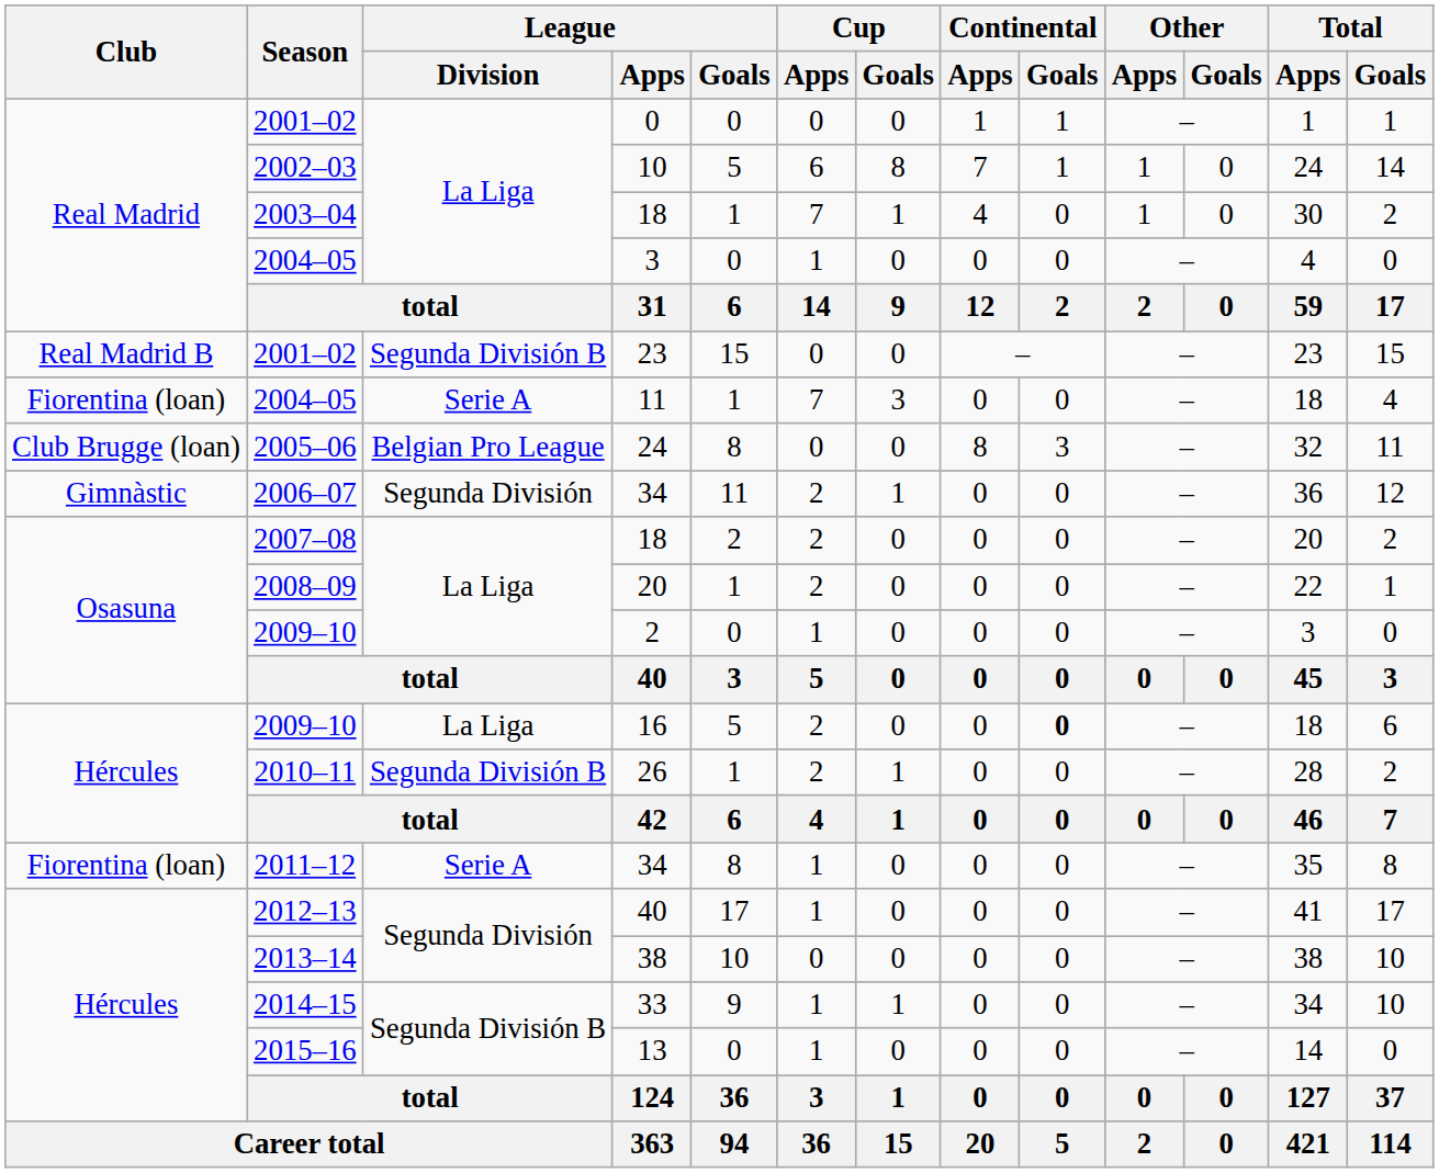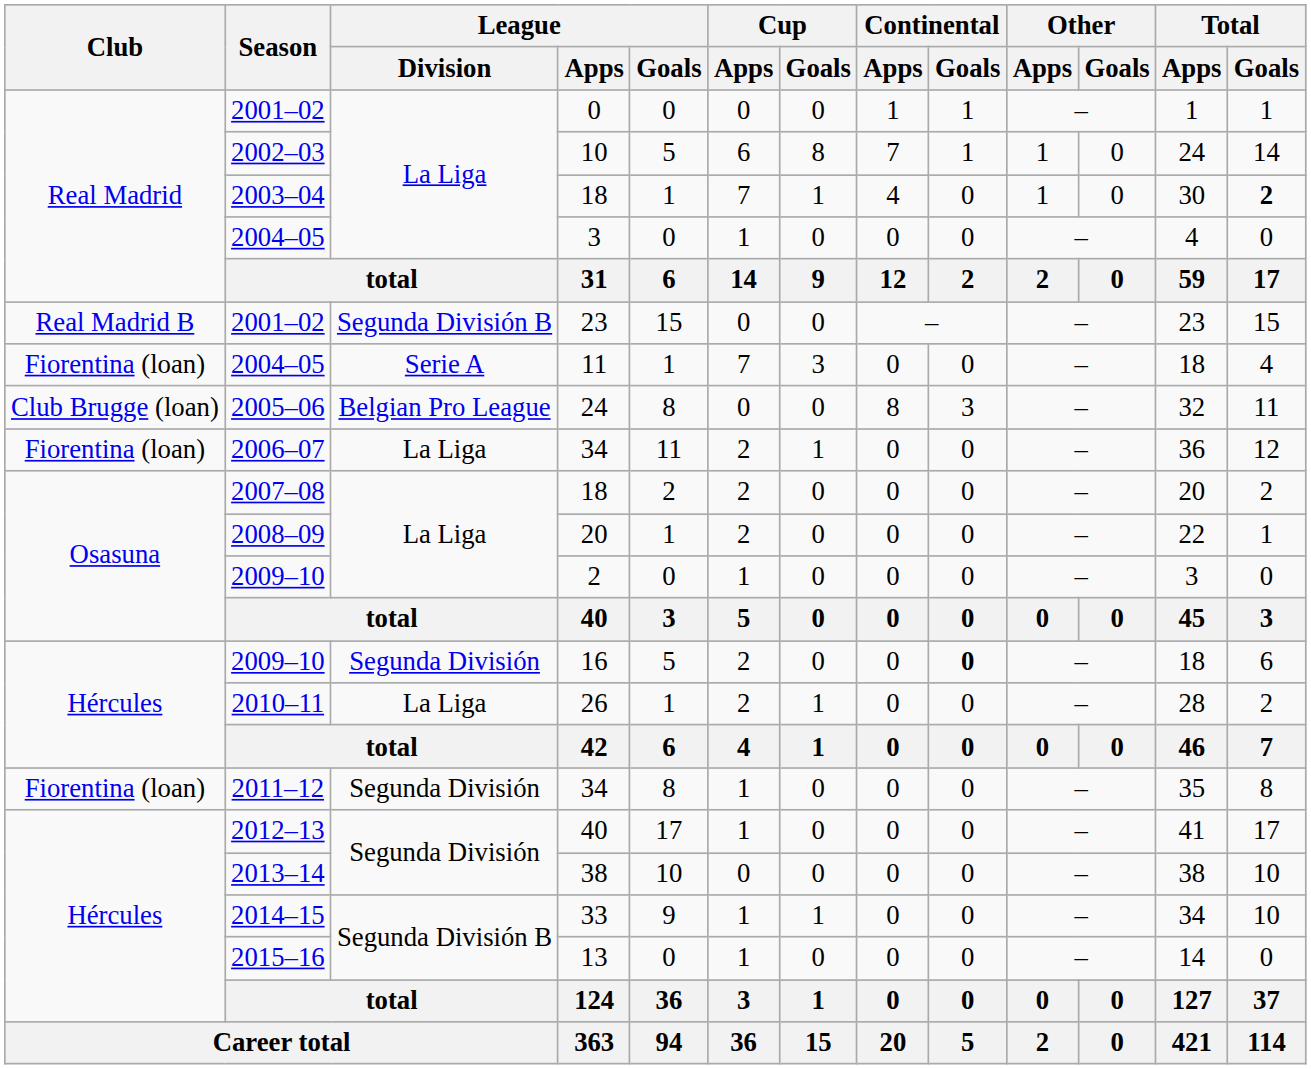2003–04 / 18 | Total / Goals: normal -> bold
2006–07 / 34 | Club: Gimnàstic -> Fiorentina (loan)
2006–07 / 34 | League / Division: Segunda División -> La Liga
16 | League / Division: La Liga -> Segunda División
26 | League / Division: Segunda División B -> La Liga
2011–12 / 34 | League / Division: Serie A -> Segunda División
